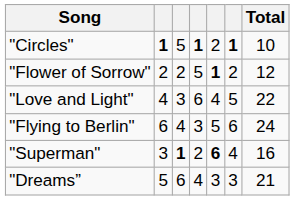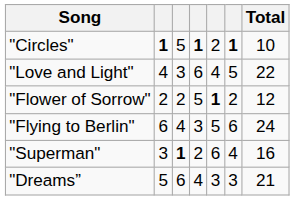rows swapped: "Love and Light" <-> "Flower of Sorrow"
"Superman" | column 5: bold -> normal
